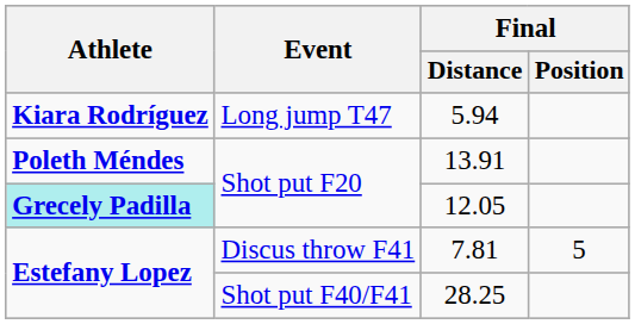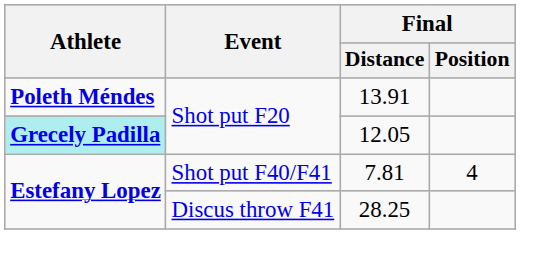- row: Kiara Rodríguez | Long jump T47 | 5.94
7.81 | Event: Discus throw F41 -> Shot put F40/F41
7.81 | Final / Position: 5 -> 4
28.25 | Event: Shot put F40/F41 -> Discus throw F41
